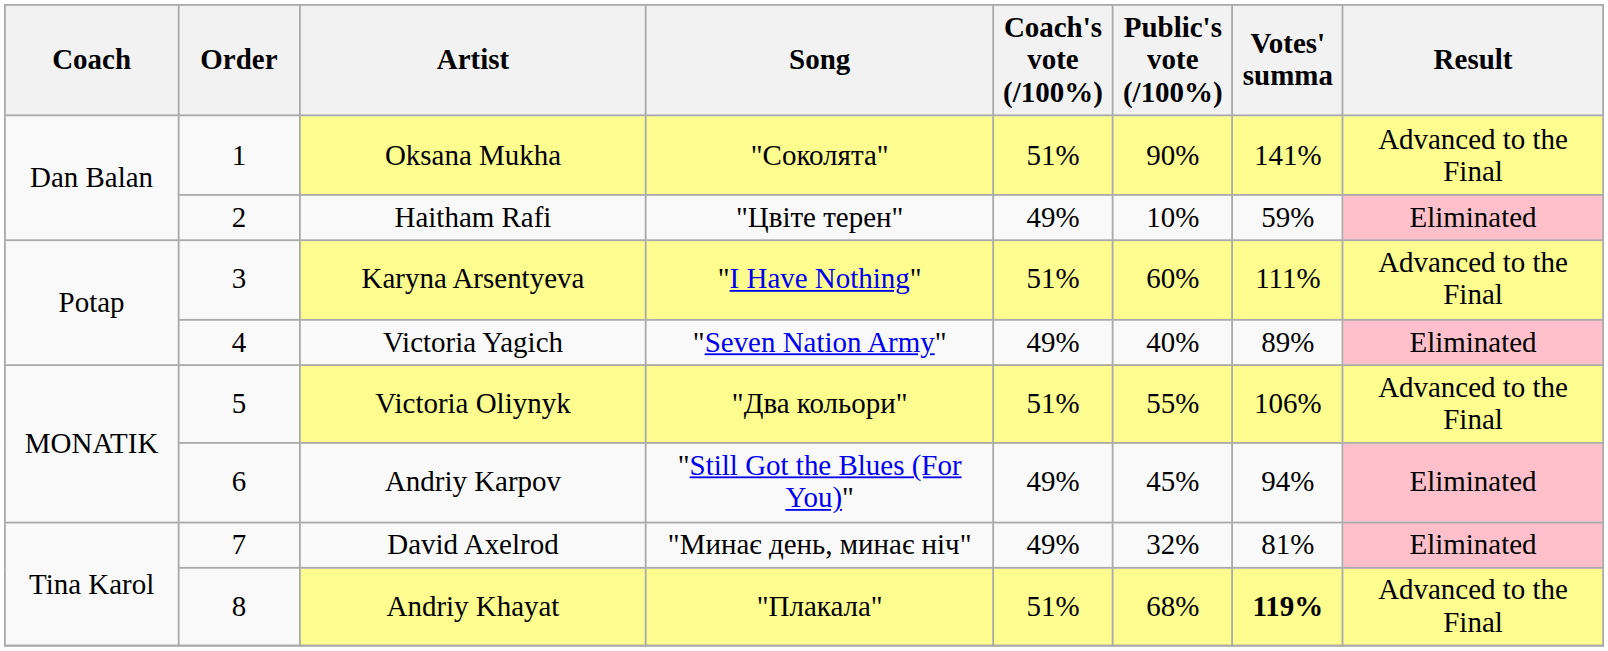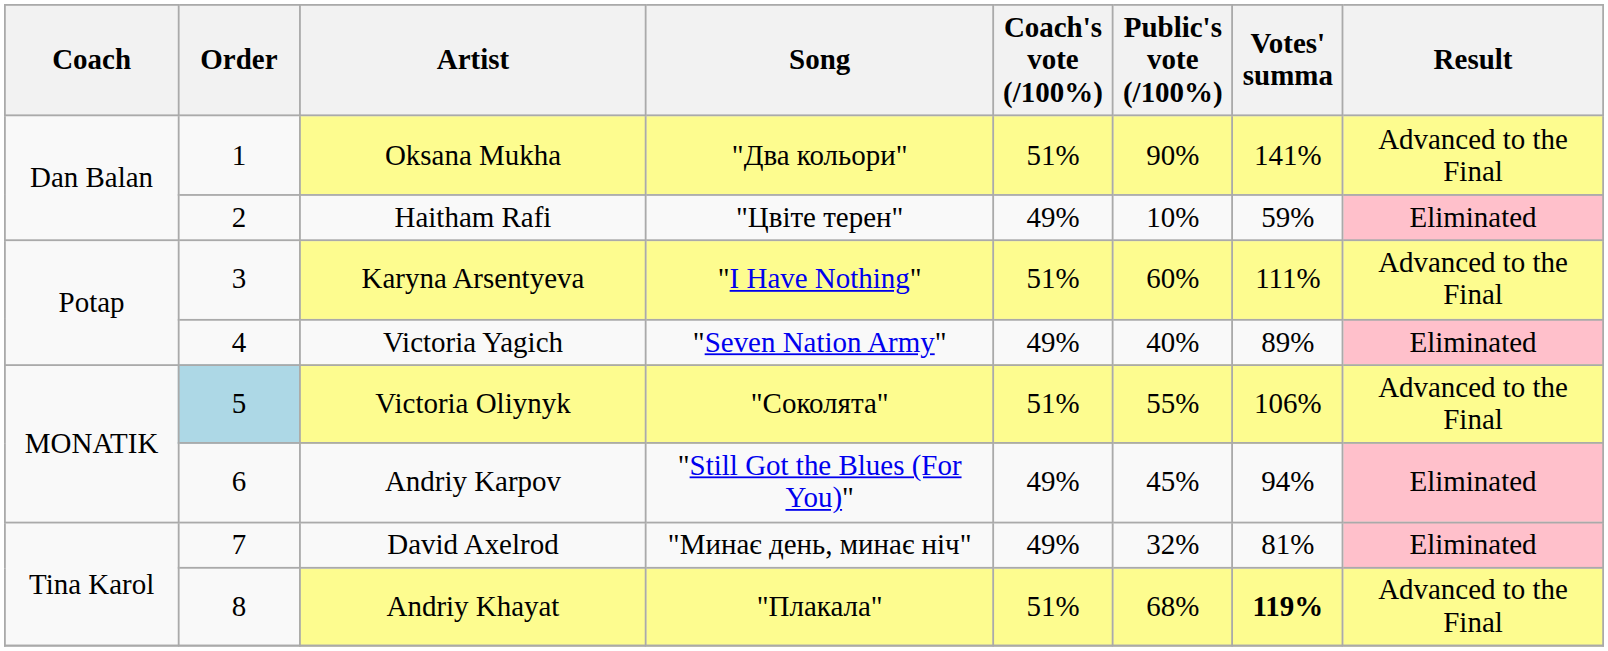Oksana Mukha | Song: "Соколята" -> "Два кольори"
Victoria Oliynyk | Order: no background -> lightblue background
Victoria Oliynyk | Song: "Два кольори" -> "Соколята"
